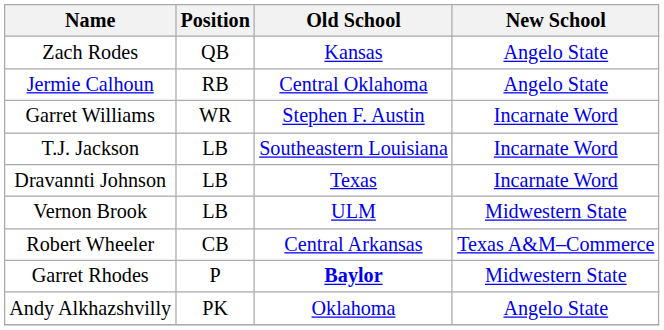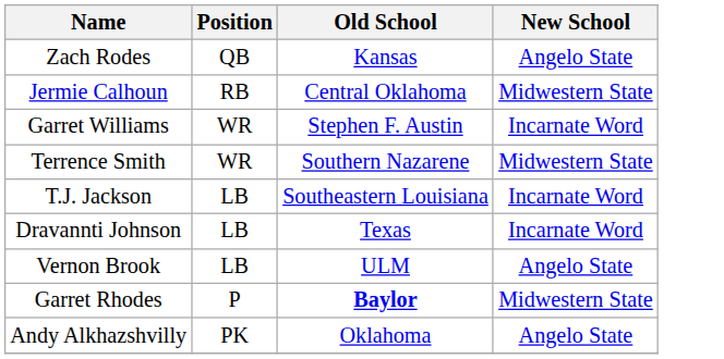Jermie Calhoun | New School: Angelo State -> Midwestern State
+ row: Terrence Smith | WR | Southern Nazarene | Midwestern State
Vernon Brook | New School: Midwestern State -> Angelo State
- row: Robert Wheeler | CB | Central Arkansas | Texas A&M–Commerce
